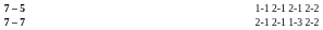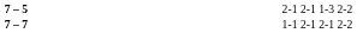7 – 5 | column 4: 1-1 2-1 2-1 2-2 -> 2-1 2-1 1-3 2-2
7 – 7 | column 4: 2-1 2-1 1-3 2-2 -> 1-1 2-1 2-1 2-2
